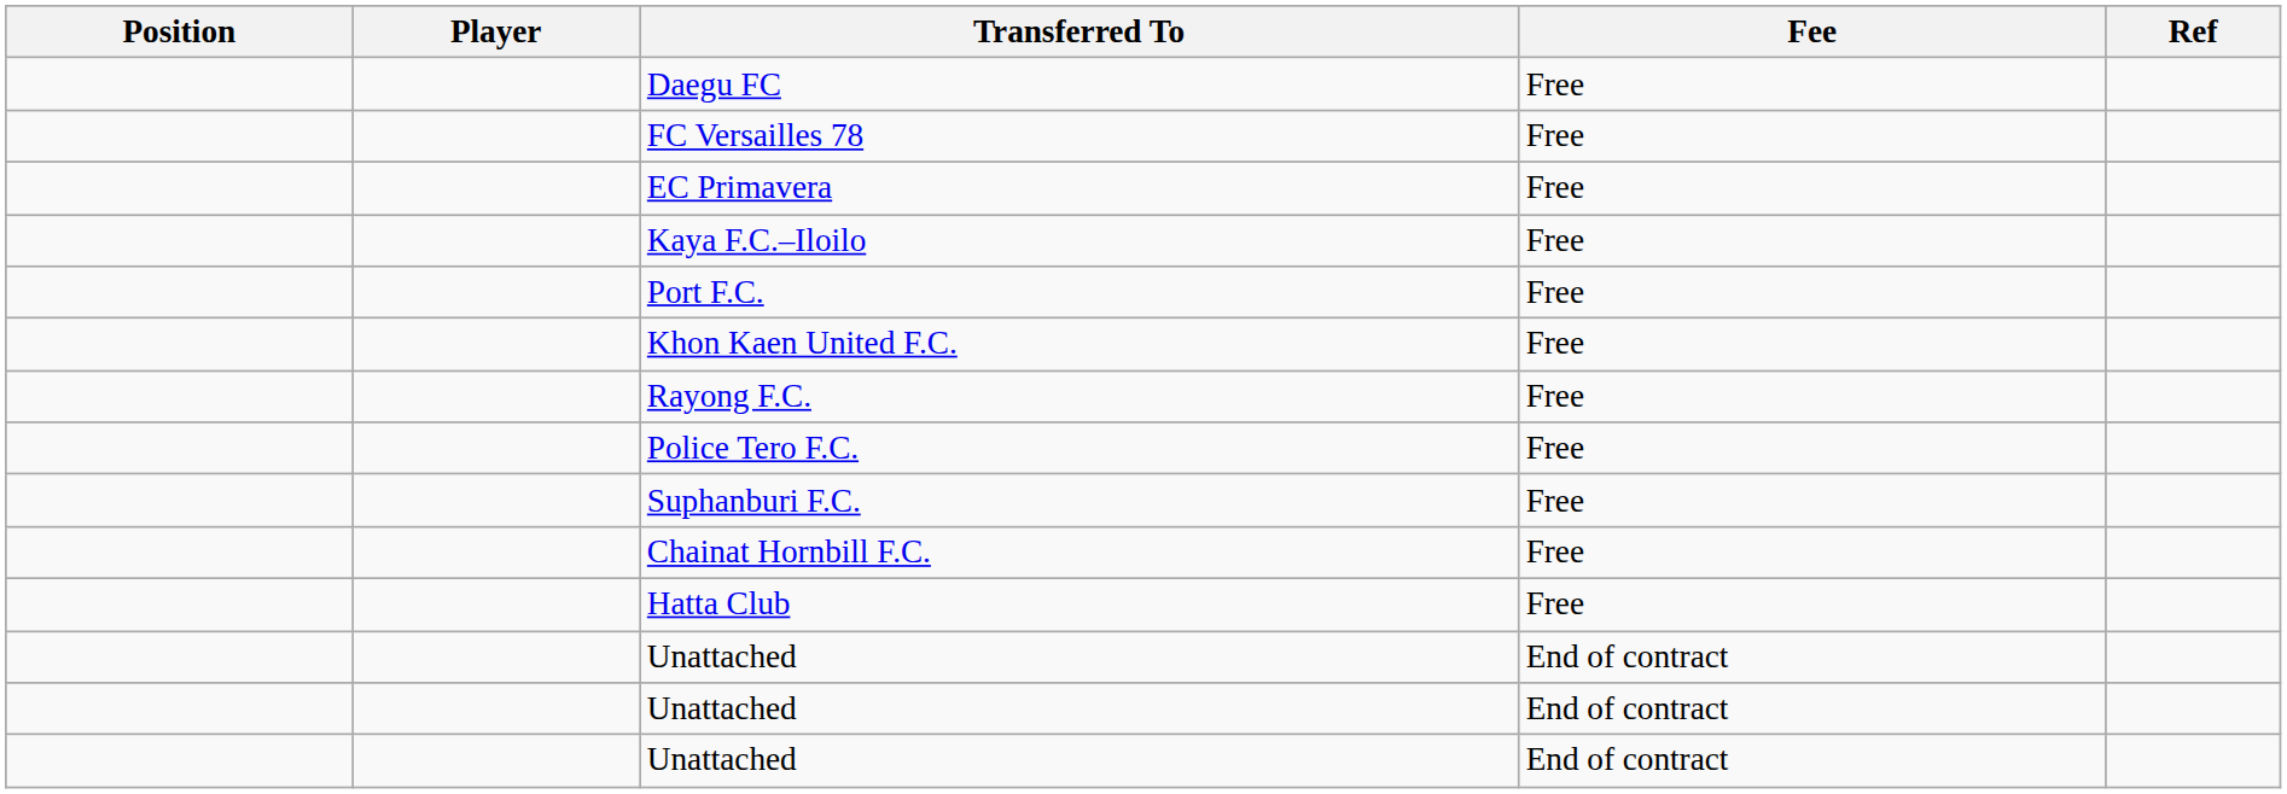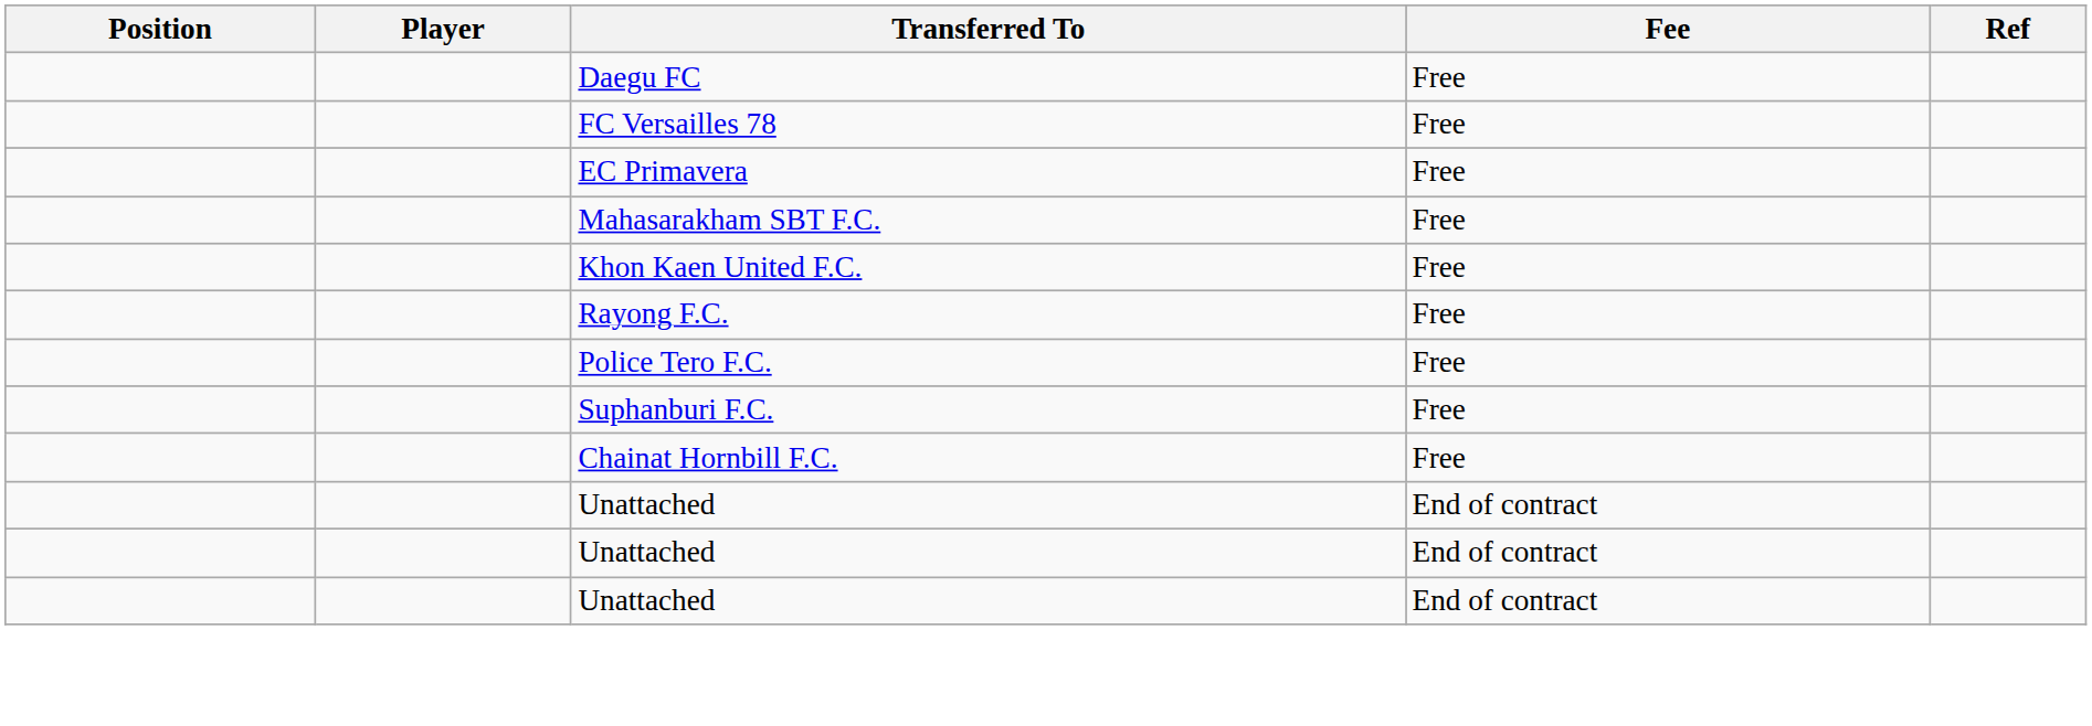- row: Kaya F.C.–Iloilo | Free
- row: Port F.C. | Free
+ row: Mahasarakham SBT F.C. | Free
- row: Hatta Club | Free
